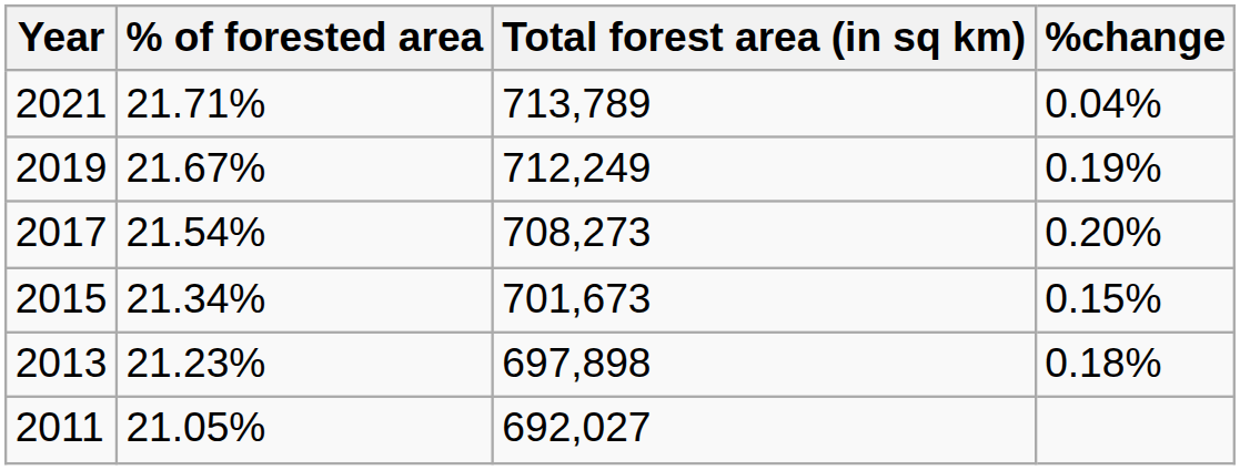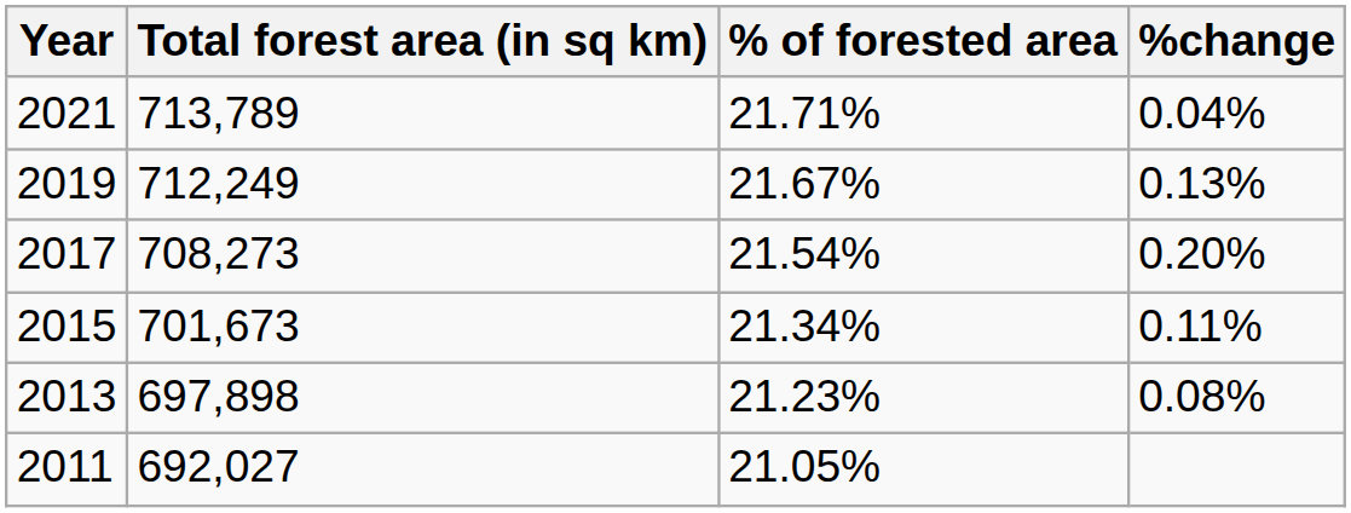columns swapped: Total forest area (in sq km) <-> % of forested area
2019 | %change: 0.19% -> 0.13%
2015 | %change: 0.15% -> 0.11%
2013 | %change: 0.18% -> 0.08%
